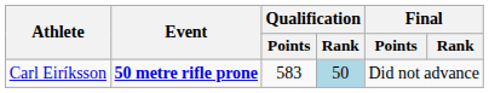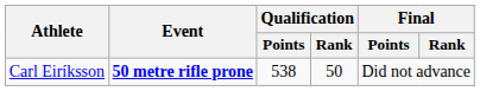Carl Eiríksson | Qualification / Points: 583 -> 538
Carl Eiríksson | Qualification / Rank: lightblue background -> no background
